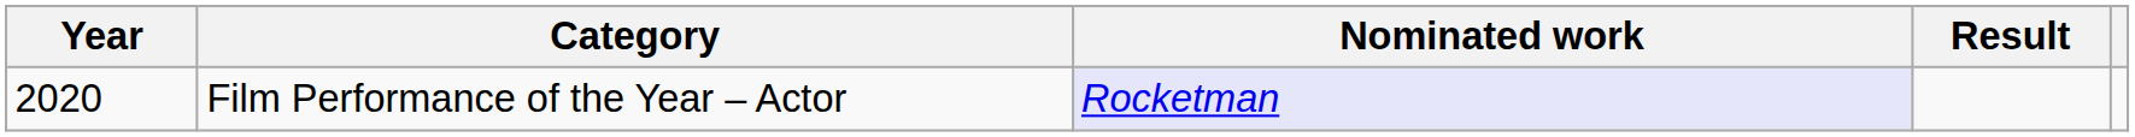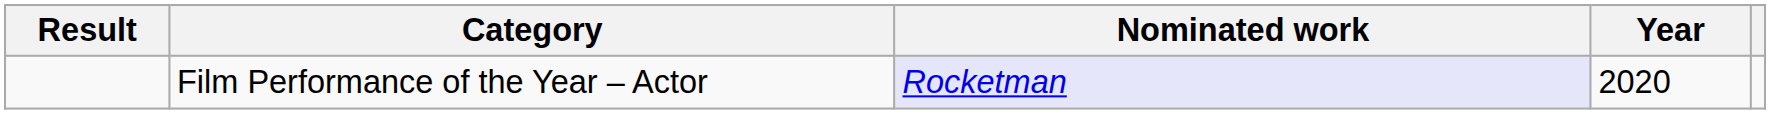columns swapped: Year <-> Result
